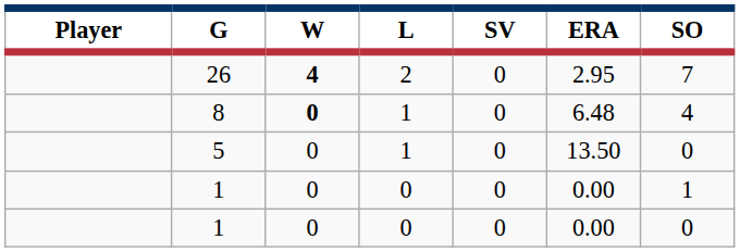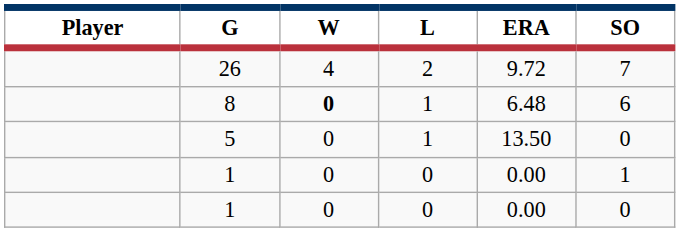- column: SV | 0 | 0 | 0 | 0 | 0
26 | W: bold -> normal
26 | ERA: 2.95 -> 9.72
8 | SO: 4 -> 6
